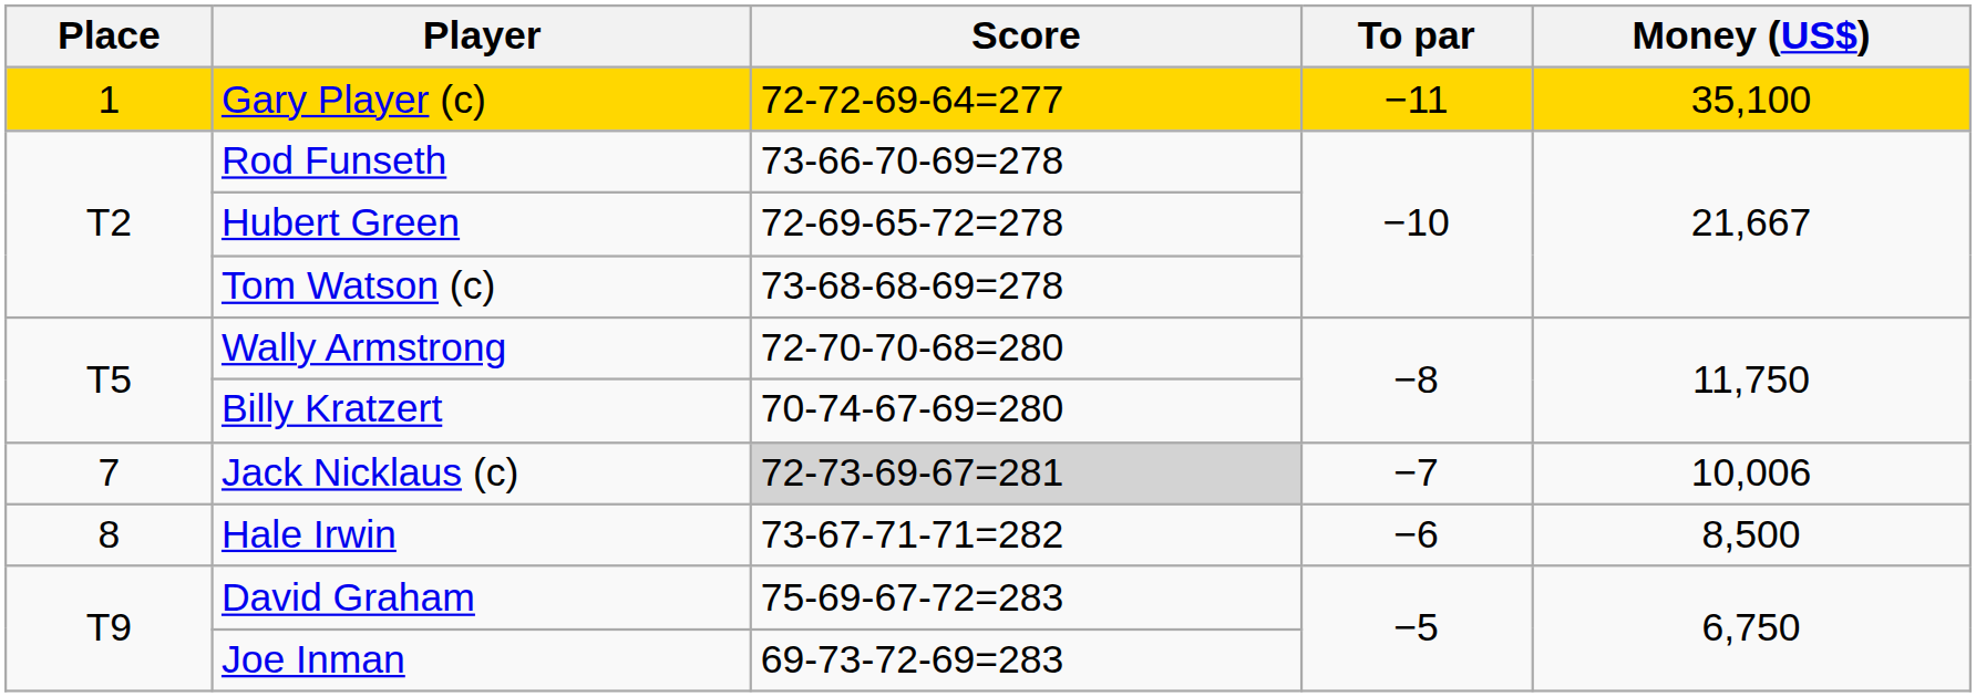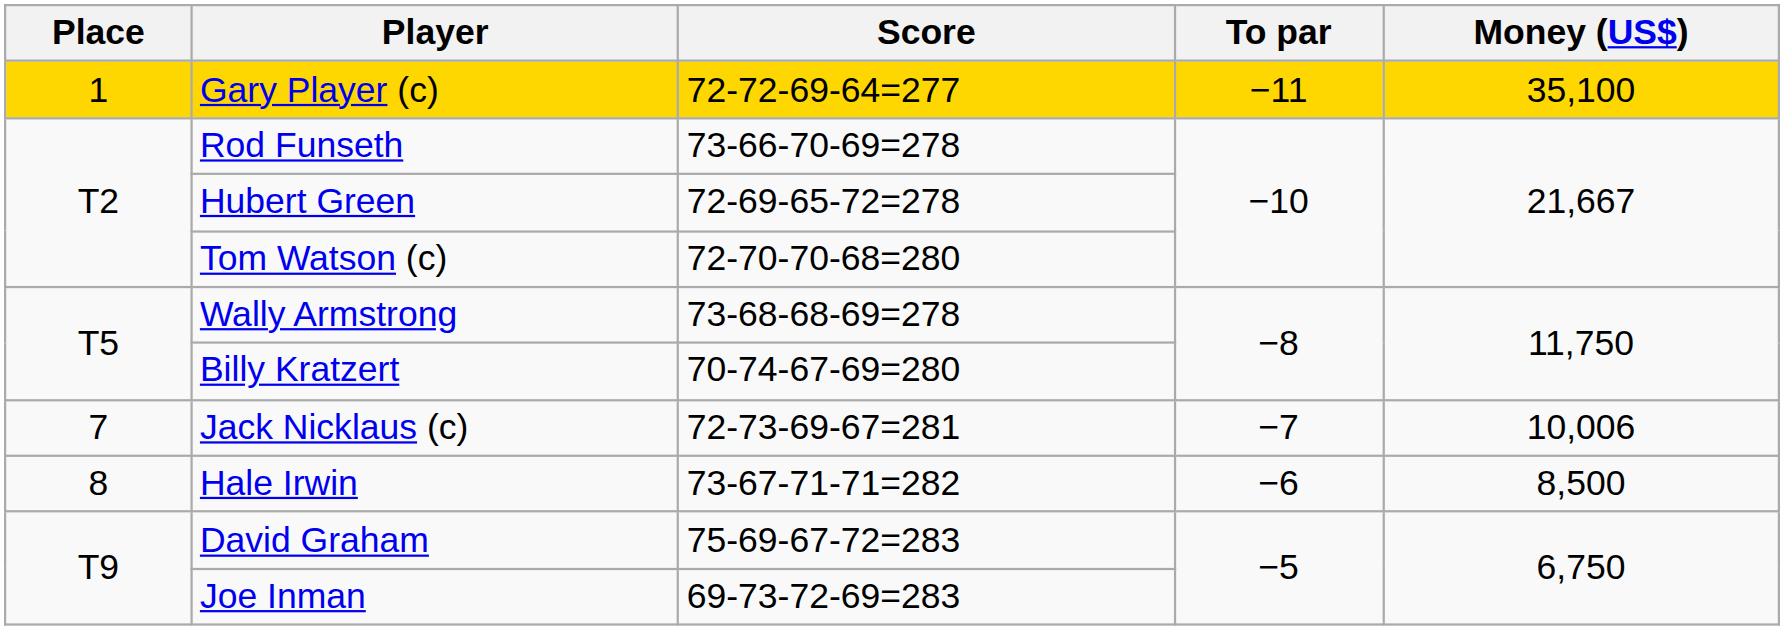Tom Watson (c) | Score: 73-68-68-69=278 -> 72-70-70-68=280
Wally Armstrong | Score: 72-70-70-68=280 -> 73-68-68-69=278
Jack Nicklaus (c) | Score: lightgrey background -> no background
